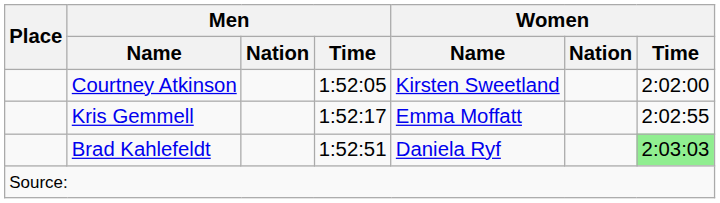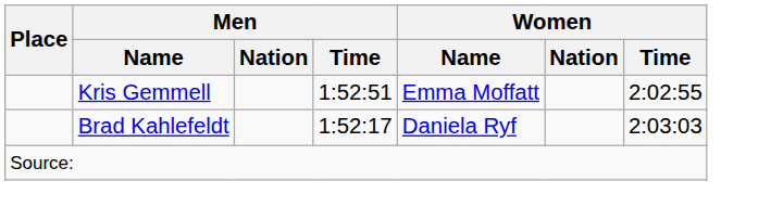- row: Courtney Atkinson | 1:52:05 | Kirsten Sweetland | 2:02:00
Kris Gemmell | Men / Time: 1:52:17 -> 1:52:51
Brad Kahlefeldt | Men / Time: 1:52:51 -> 1:52:17
Brad Kahlefeldt | Women / Time: lightgreen background -> no background
